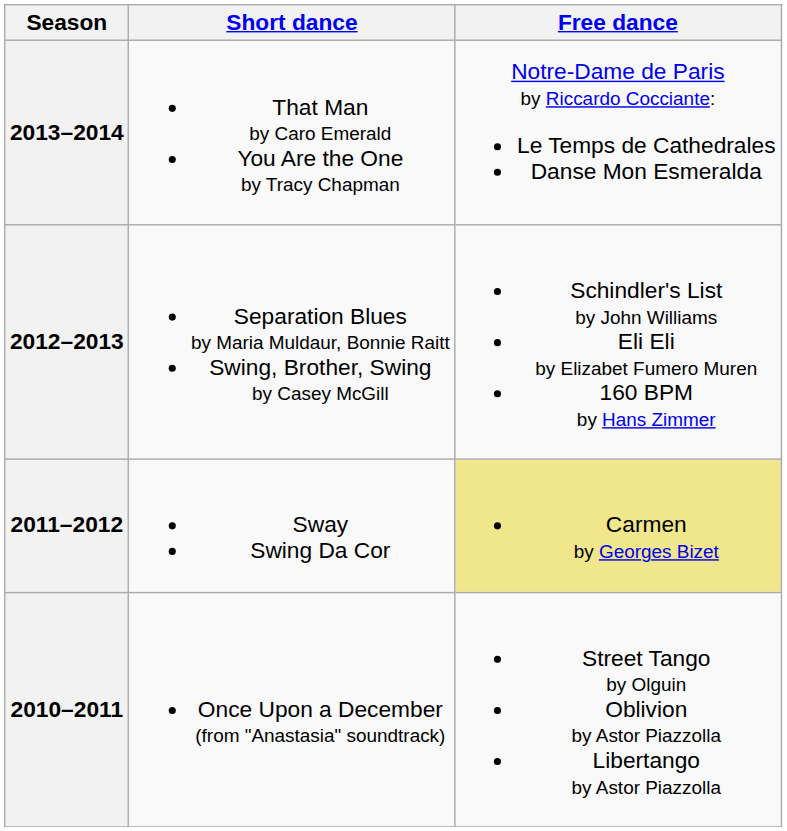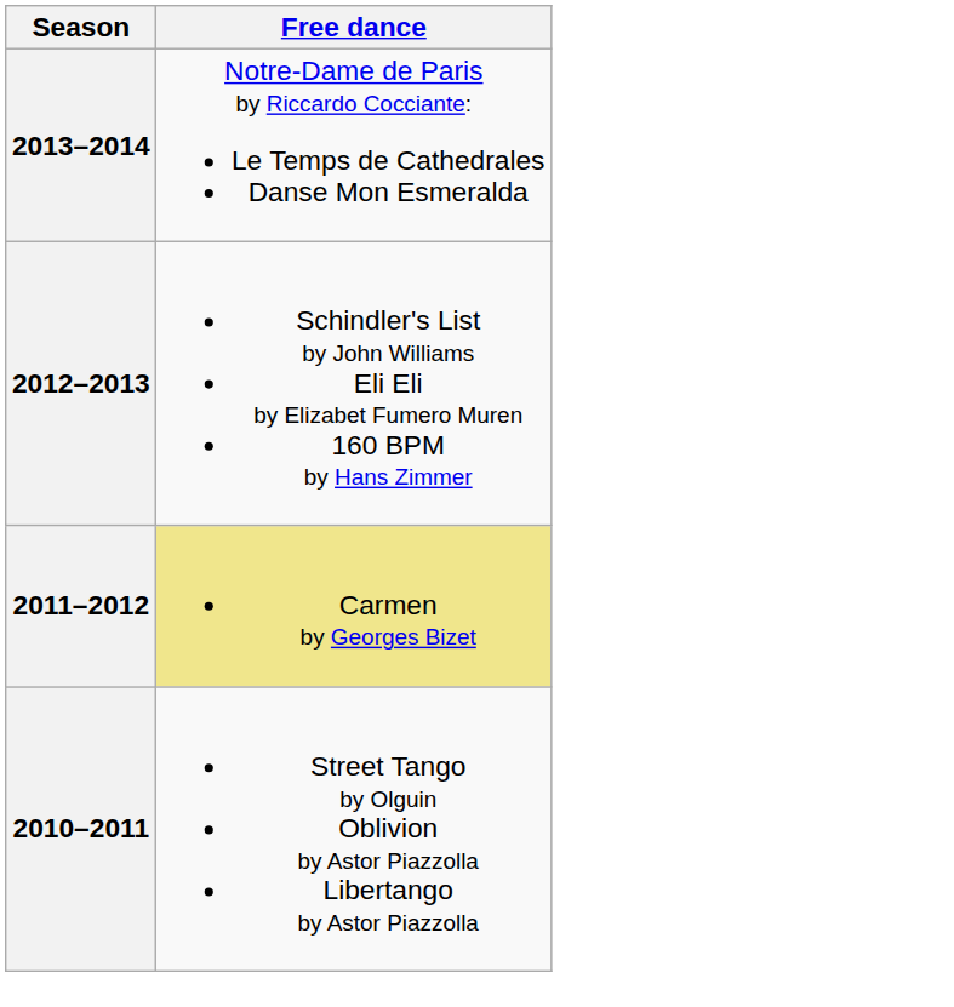- column: Short dance | That Man by Caro Emerald You Are the One by Tracy Chapman | Separation Blues by Maria Muldaur, Bonnie Raitt Swing, Brother, Swing by Casey McGill | Sway Swing Da Cor | Once Upon a December (from "Anastasia" soundtrack)
